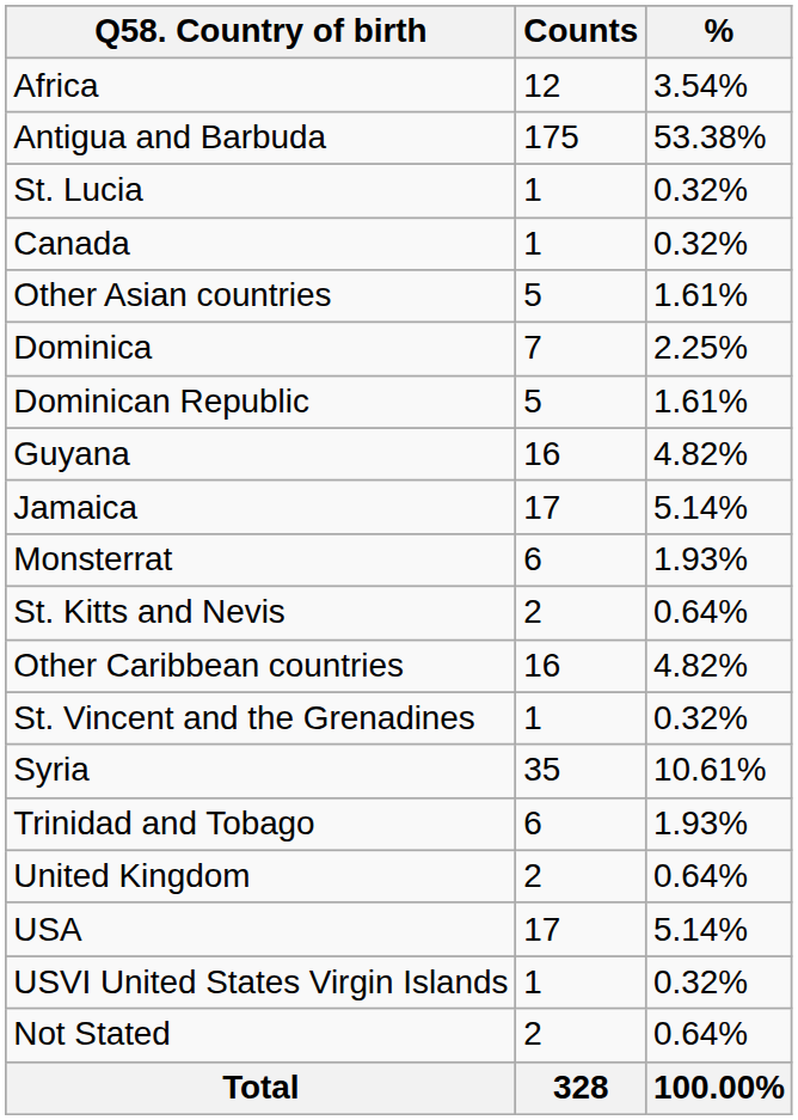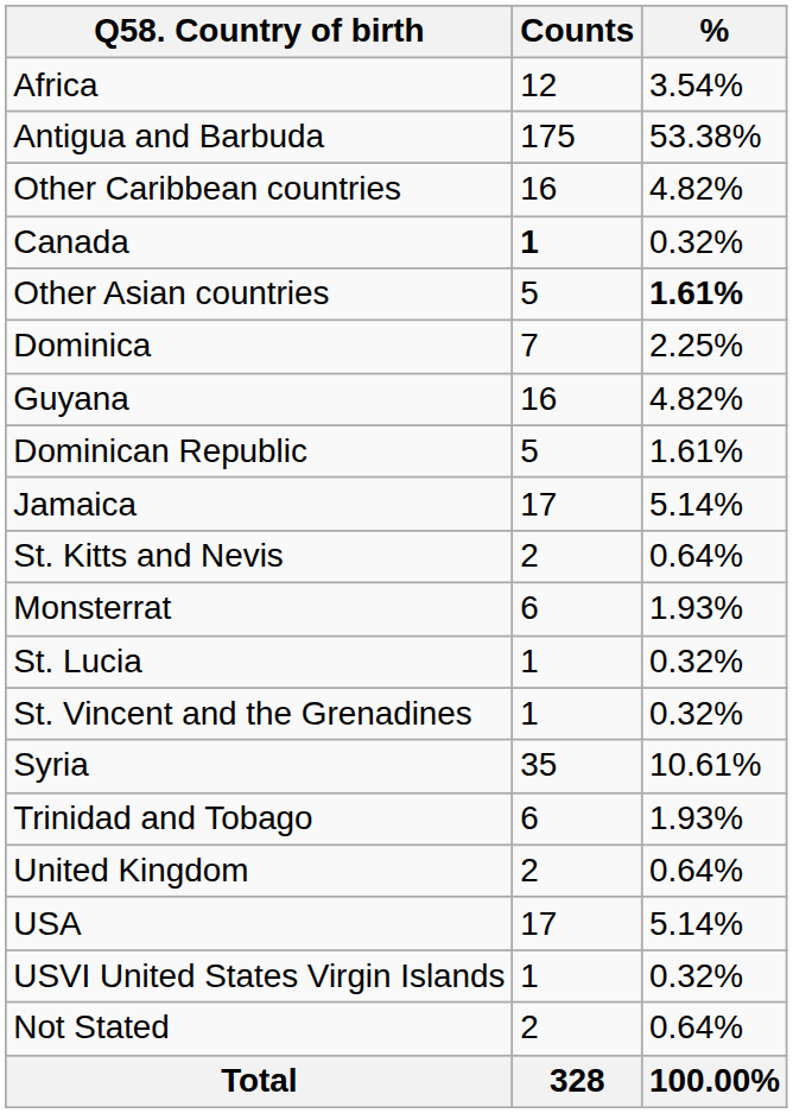rows swapped: Other Caribbean countries <-> St. Lucia
Canada | Counts: normal -> bold
Other Asian countries | %: normal -> bold
rows swapped: Dominican Republic <-> Guyana
rows swapped: Monsterrat <-> St. Kitts and Nevis
